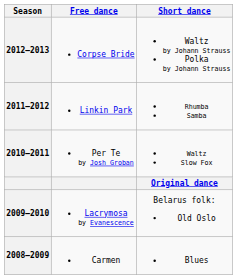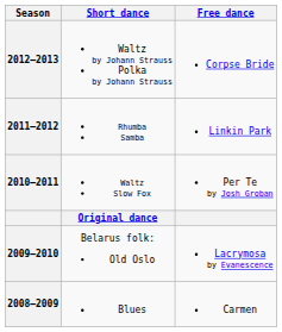columns swapped: Short dance <-> Free dance
